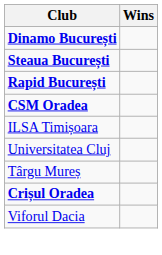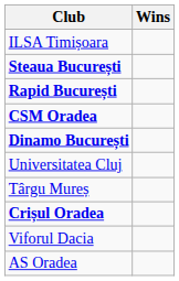rows swapped: Dinamo București <-> ILSA Timișoara
+ row: AS Oradea
